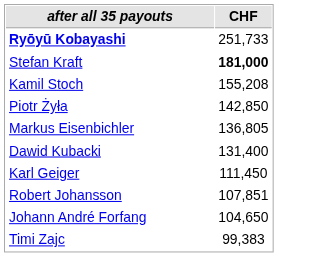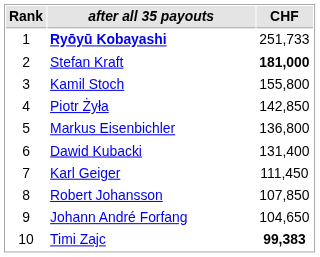+ column: Rank | 1 | 2 | 3 | 4 | 5 | 6 | 7 | 8 | 9 | 10
Kamil Stoch | CHF: 155,208 -> 155,800
Markus Eisenbichler | CHF: 136,805 -> 136,800
Robert Johansson | CHF: 107,851 -> 107,850
Timi Zajc | CHF: normal -> bold
